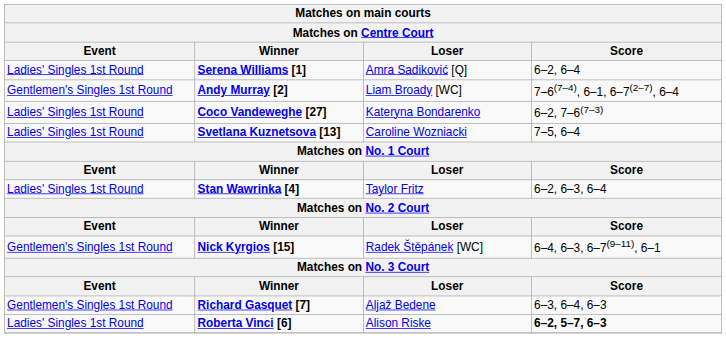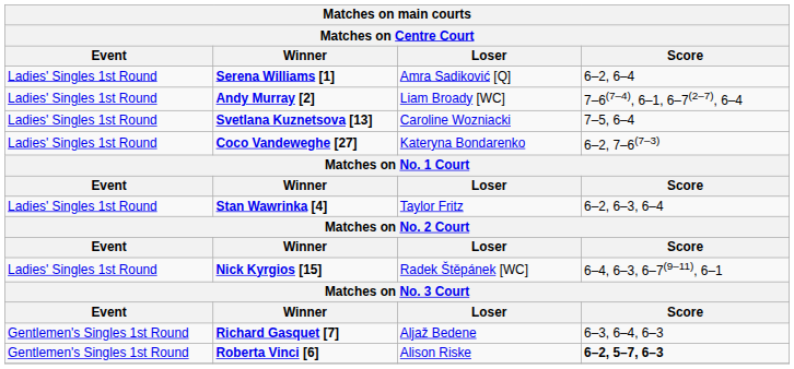Andy Murray [2] | Event: Gentlemen's Singles 1st Round -> Ladies' Singles 1st Round
rows swapped: Svetlana Kuznetsova [13] <-> Coco Vandeweghe [27]
Nick Kyrgios [15] | Event: Gentlemen's Singles 1st Round -> Ladies' Singles 1st Round
Roberta Vinci [6] | Event: Ladies' Singles 1st Round -> Gentlemen's Singles 1st Round
